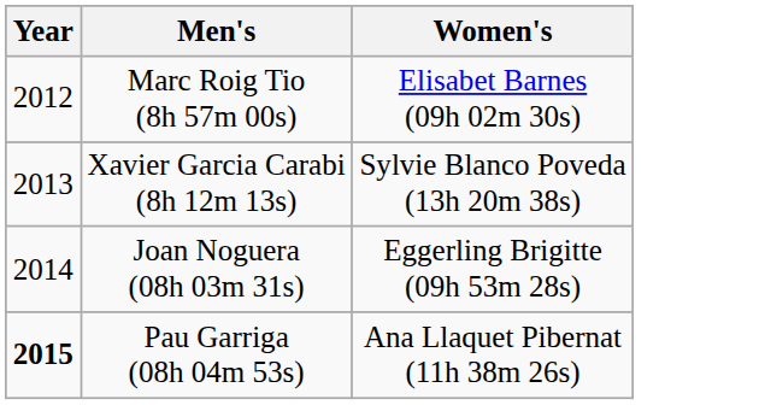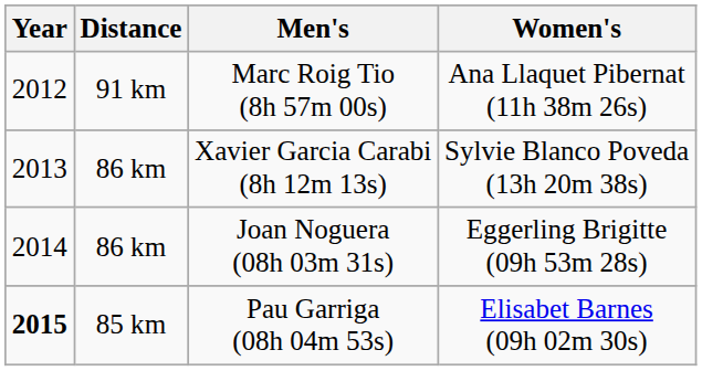+ column: Distance | 91 km | 86 km | 86 km | 85 km
Marc Roig Tio (8h 57m 00s) | Women's: Elisabet Barnes (09h 02m 30s) -> Ana Llaquet Pibernat (11h 38m 26s)
Pau Garriga (08h 04m 53s) | Women's: Ana Llaquet Pibernat (11h 38m 26s) -> Elisabet Barnes (09h 02m 30s)
